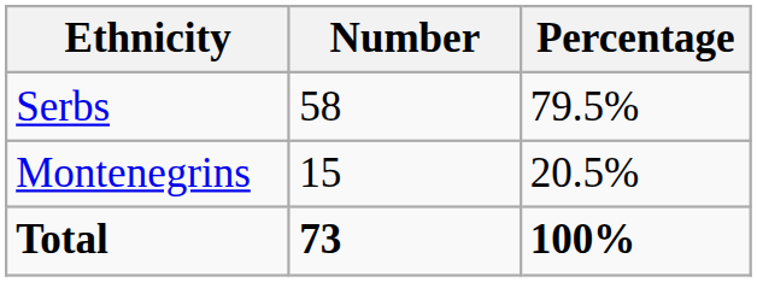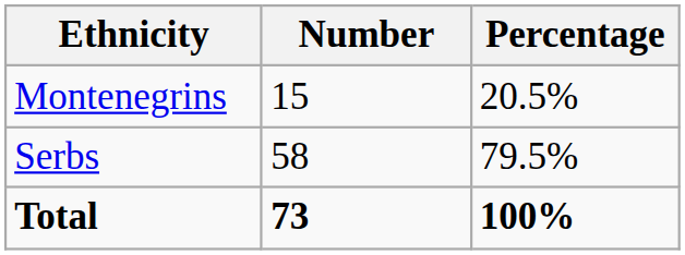rows swapped: Serbs <-> Montenegrins
